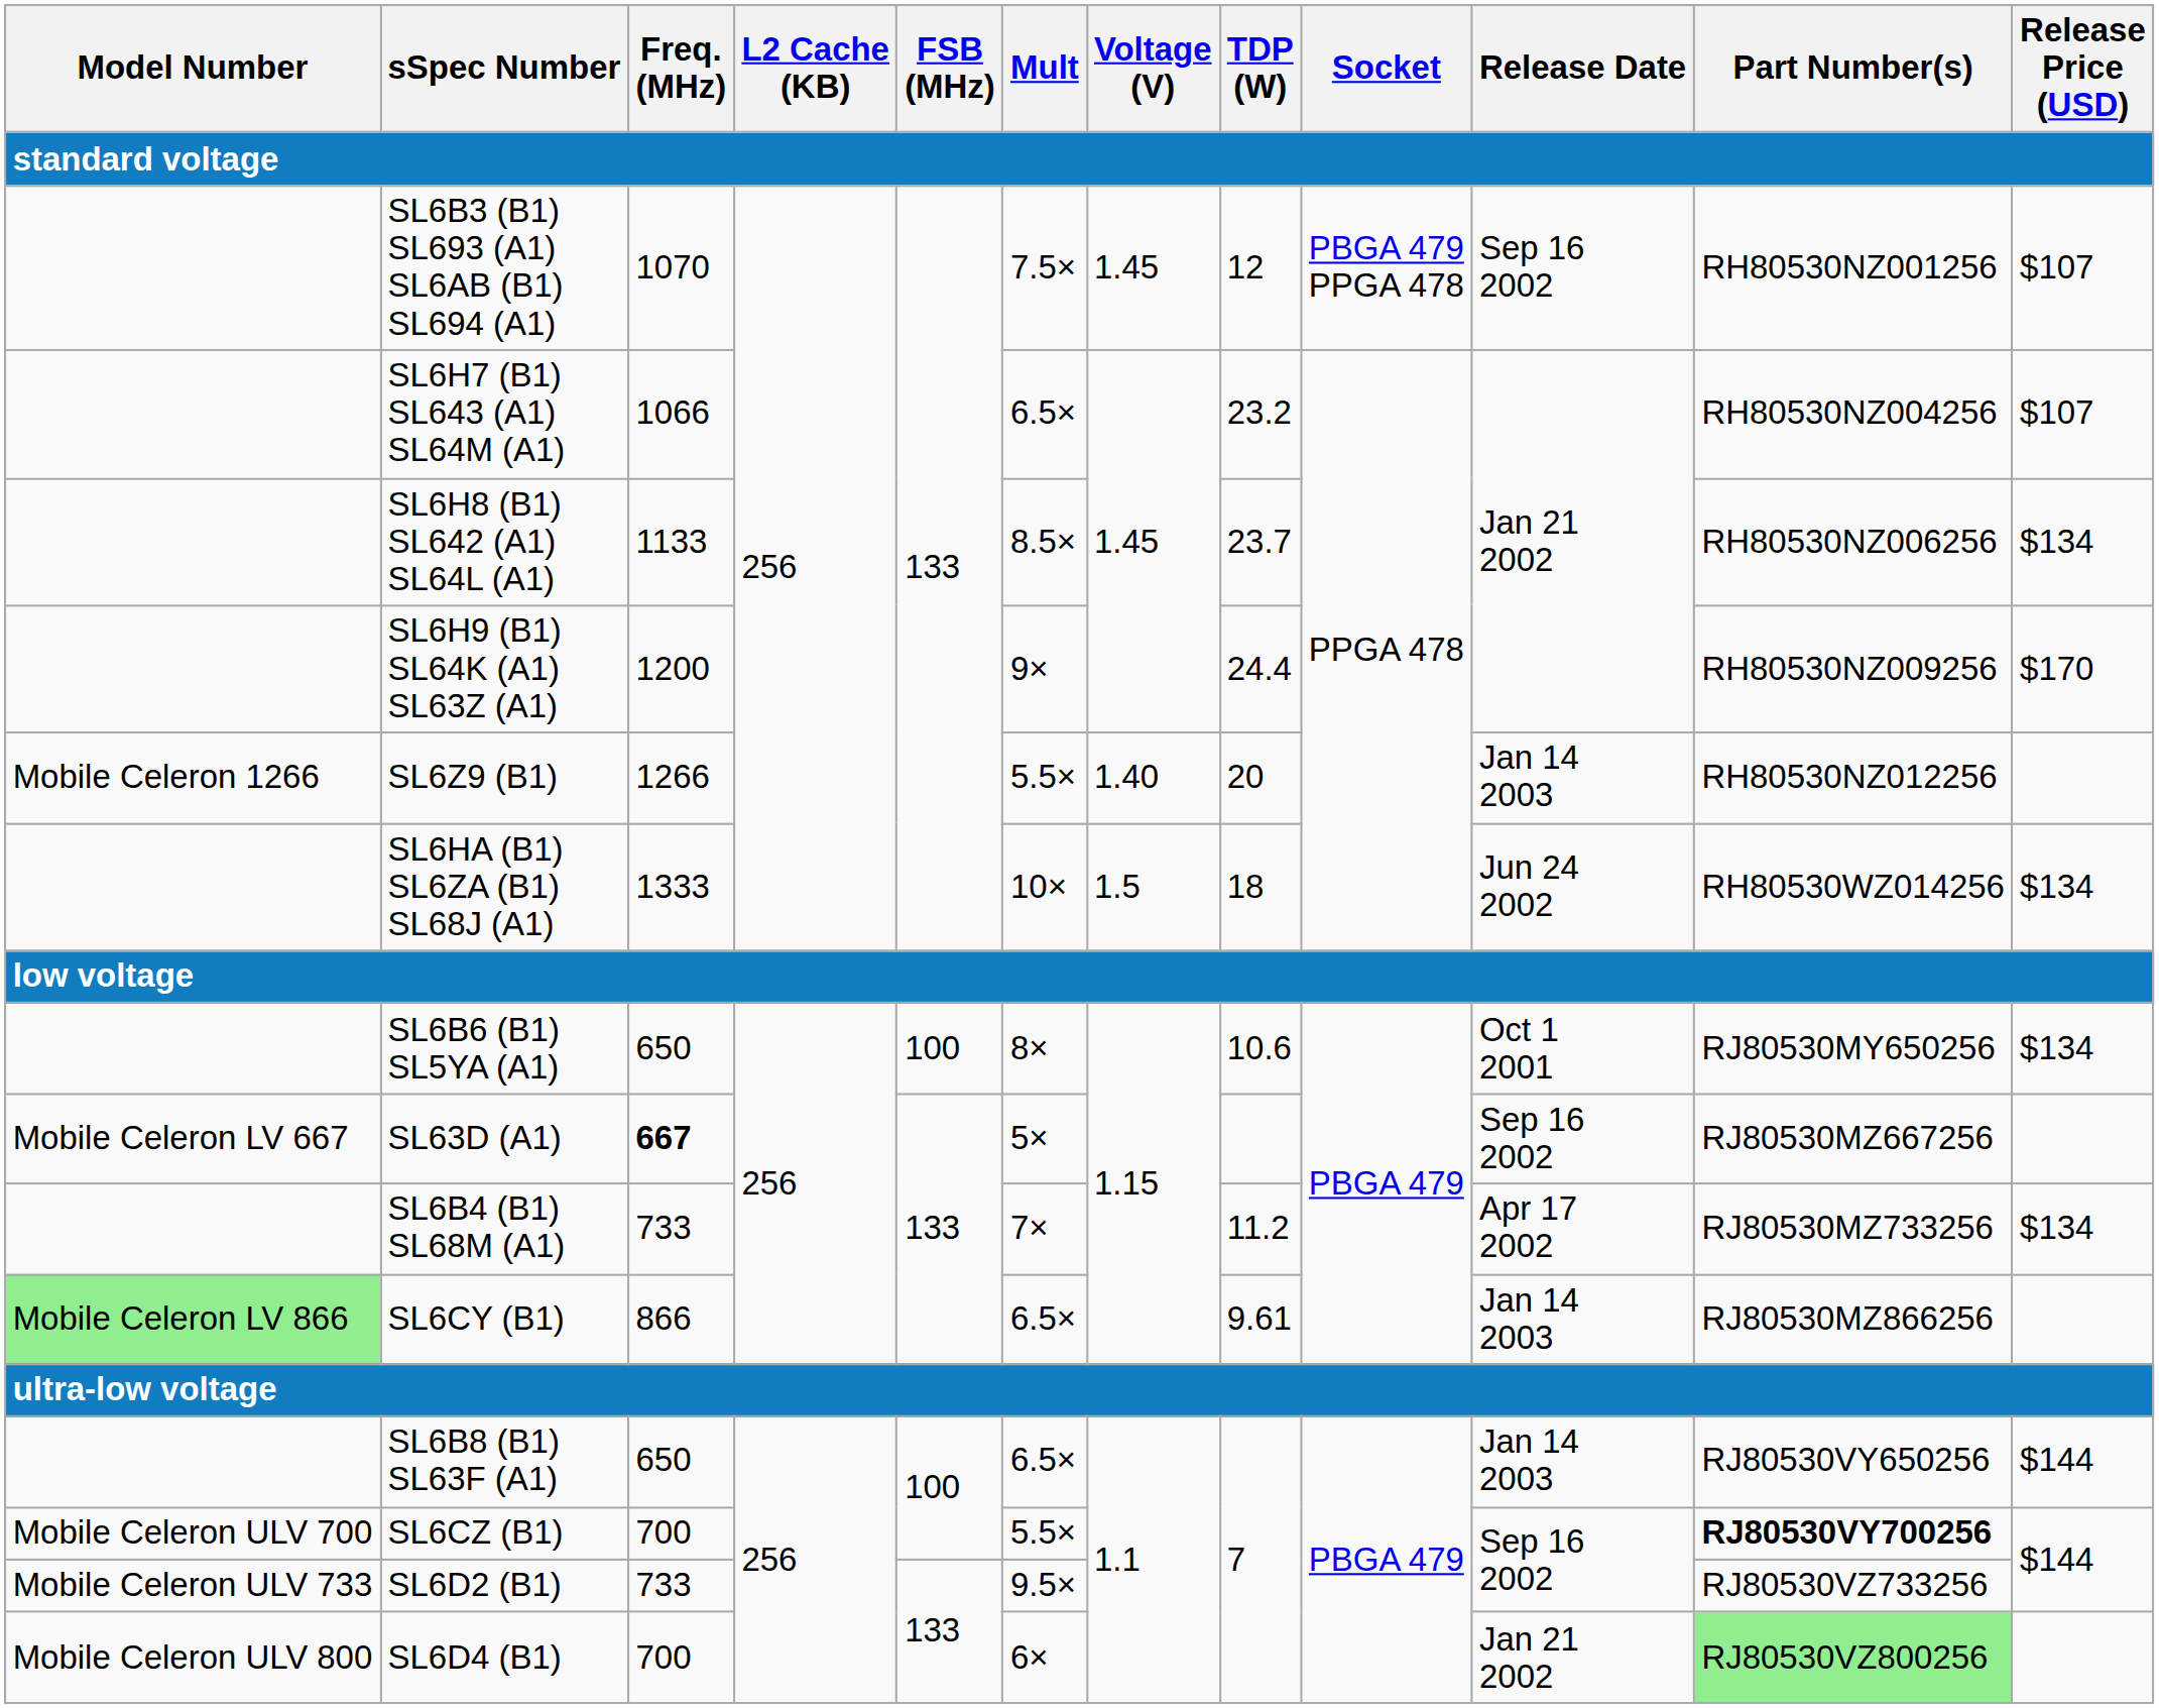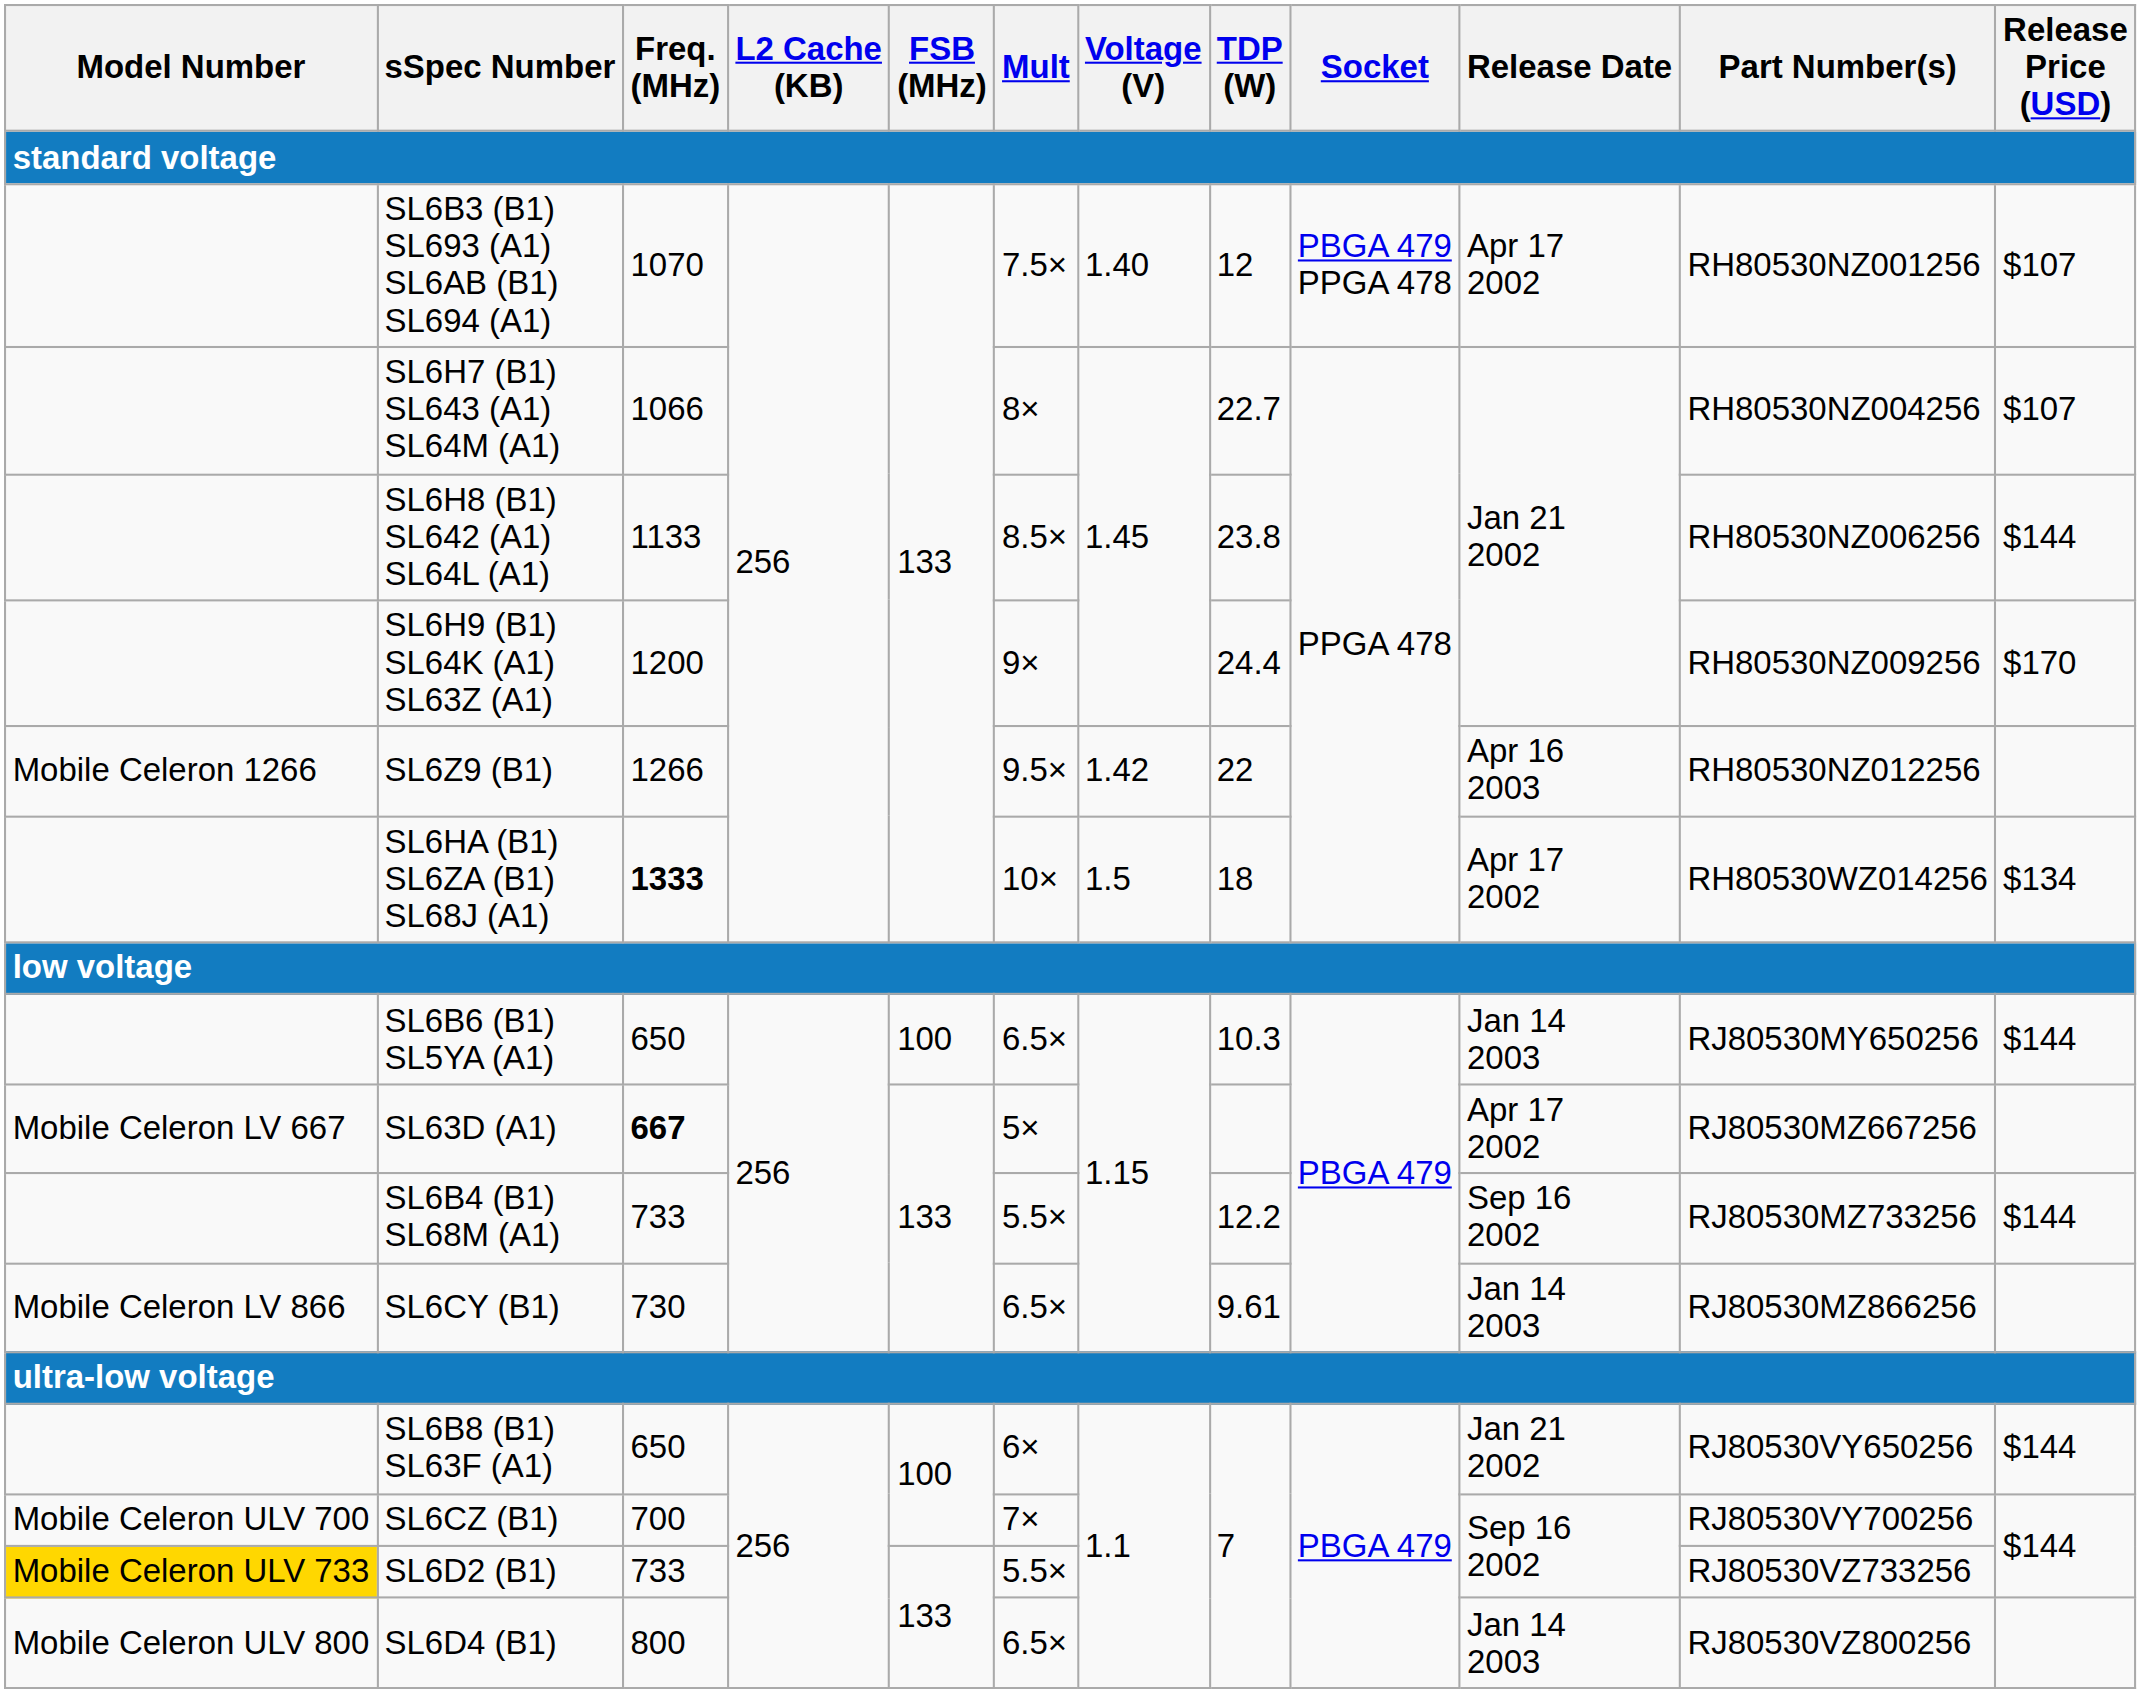SL6B3 (B1) SL693 (A1) SL6AB (B1) SL694 (A1) | Voltage (V): 1.45 -> 1.40
SL6B3 (B1) SL693 (A1) SL6AB (B1) SL694 (A1) | Release Date: Sep 16 2002 -> Apr 17 2002
SL6H7 (B1) SL643 (A1) SL64M (A1) | Mult: 6.5× -> 8×
SL6H7 (B1) SL643 (A1) SL64M (A1) | TDP (W): 23.2 -> 22.7
SL6H8 (B1) SL642 (A1) SL64L (A1) | TDP (W): 23.7 -> 23.8
SL6H8 (B1) SL642 (A1) SL64L (A1) | Release Price (USD): $134 -> $144
SL6Z9 (B1) | Mult: 5.5× -> 9.5×
SL6Z9 (B1) | Voltage (V): 1.40 -> 1.42
SL6Z9 (B1) | TDP (W): 20 -> 22
SL6Z9 (B1) | Release Date: Jan 14 2003 -> Apr 16 2003
SL6HA (B1) SL6ZA (B1) SL68J (A1) | Freq. (MHz): normal -> bold
SL6HA (B1) SL6ZA (B1) SL68J (A1) | Release Date: Jun 24 2002 -> Apr 17 2002
SL6B6 (B1) SL5YA (A1) | Mult: 8× -> 6.5×
SL6B6 (B1) SL5YA (A1) | TDP (W): 10.6 -> 10.3
SL6B6 (B1) SL5YA (A1) | Release Date: Oct 1 2001 -> Jan 14 2003
SL6B6 (B1) SL5YA (A1) | Release Price (USD): $134 -> $144
SL63D (A1) | Release Date: Sep 16 2002 -> Apr 17 2002
SL6B4 (B1) SL68M (A1) | Mult: 7× -> 5.5×
SL6B4 (B1) SL68M (A1) | TDP (W): 11.2 -> 12.2
SL6B4 (B1) SL68M (A1) | Release Date: Apr 17 2002 -> Sep 16 2002
SL6B4 (B1) SL68M (A1) | Release Price (USD): $134 -> $144
SL6CY (B1) | Model Number: lightgreen background -> no background
SL6CY (B1) | Freq. (MHz): 866 -> 730
SL6B8 (B1) SL63F (A1) | Mult: 6.5× -> 6×
SL6B8 (B1) SL63F (A1) | Release Date: Jan 14 2003 -> Jan 21 2002
SL6CZ (B1) | Mult: 5.5× -> 7×
SL6CZ (B1) | Part Number(s): bold -> normal
SL6D2 (B1) | Model Number: no background -> gold background
SL6D2 (B1) | Mult: 9.5× -> 5.5×
SL6D4 (B1) | Freq. (MHz): 700 -> 800
SL6D4 (B1) | Mult: 6× -> 6.5×
SL6D4 (B1) | Release Date: Jan 21 2002 -> Jan 14 2003
SL6D4 (B1) | Part Number(s): lightgreen background -> no background
